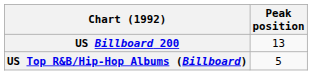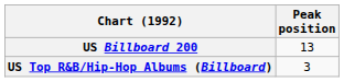US Top R&B/Hip-Hop Albums (Billboard) | Peak position: 5 -> 3
